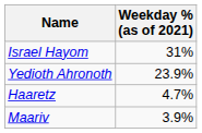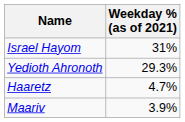Yedioth Ahronoth | Weekday % (as of 2021): 23.9% -> 29.3%
